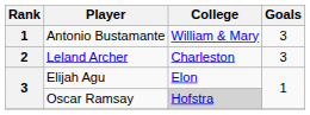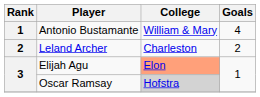Antonio Bustamante | Goals: 3 -> 4
Leland Archer | Goals: 3 -> 2
Elijah Agu | College: no background -> lightsalmon background
